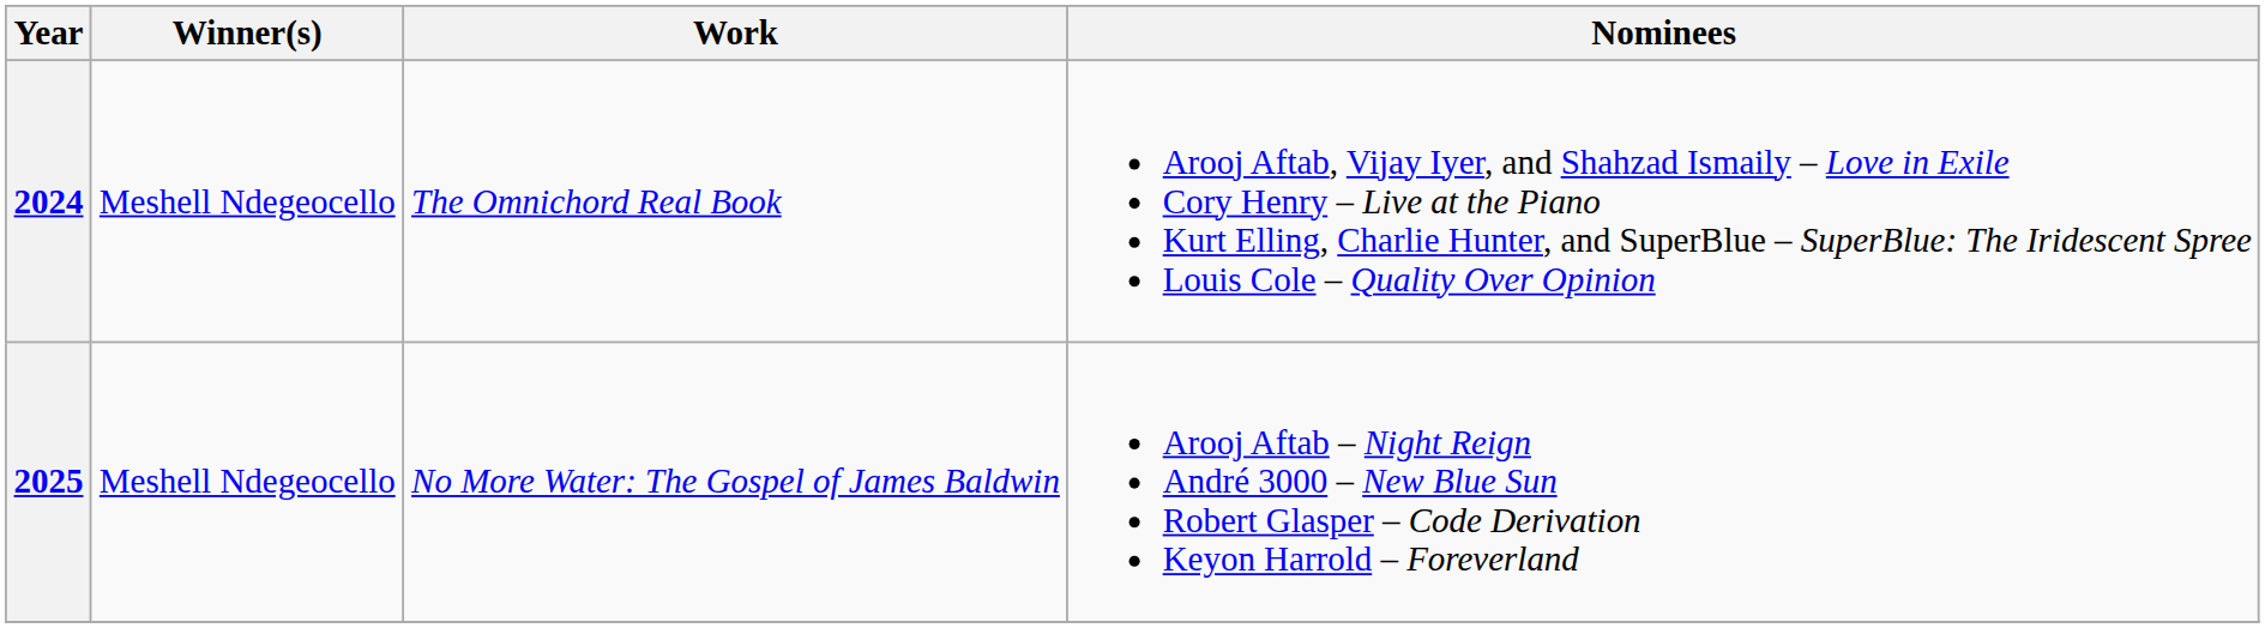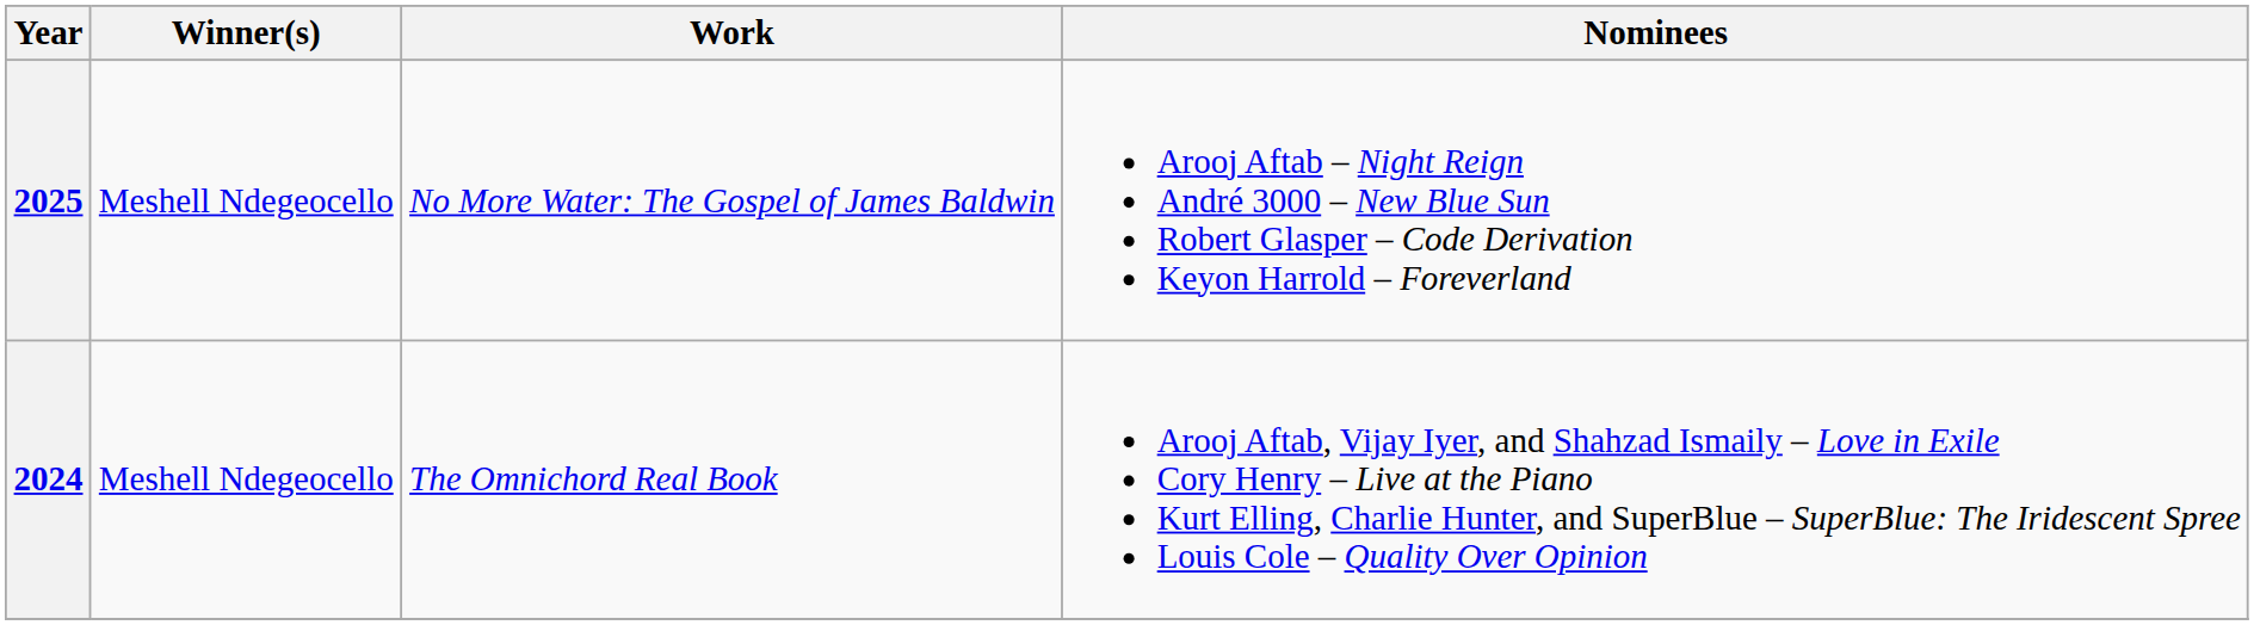rows swapped: 2024 <-> 2025
